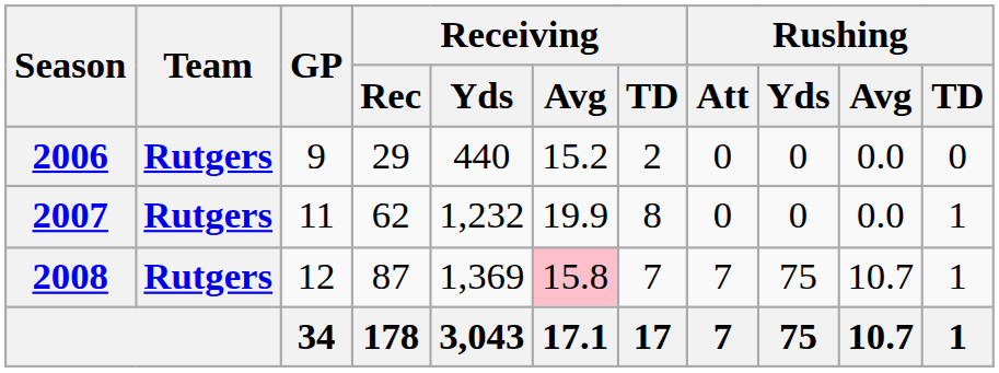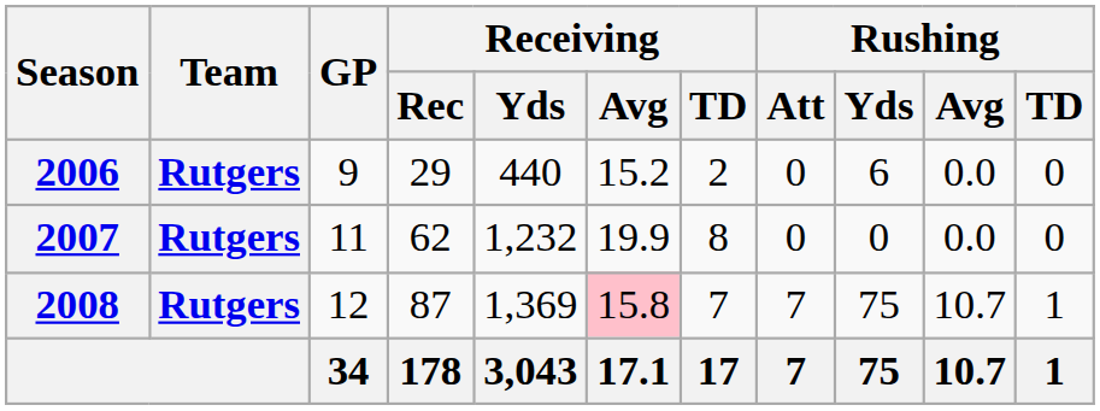2006 | Rushing / Yds: 0 -> 6
2007 | Rushing / TD: 1 -> 0
